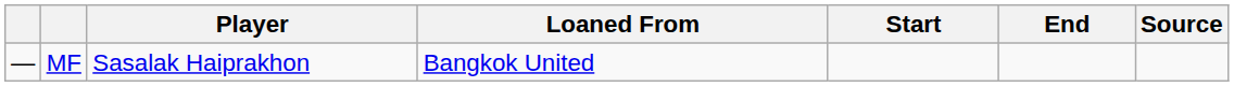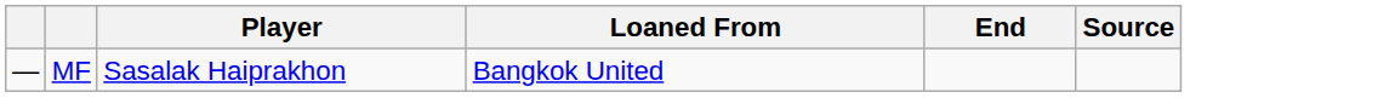- column: Start
